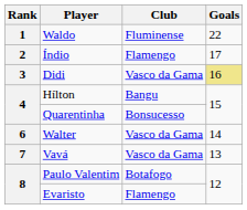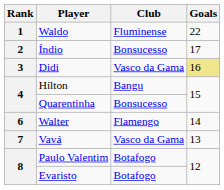Índio | Club: Flamengo -> Bonsucesso
Walter | Club: Vasco da Gama -> Flamengo
Evaristo | Club: Flamengo -> Botafogo
